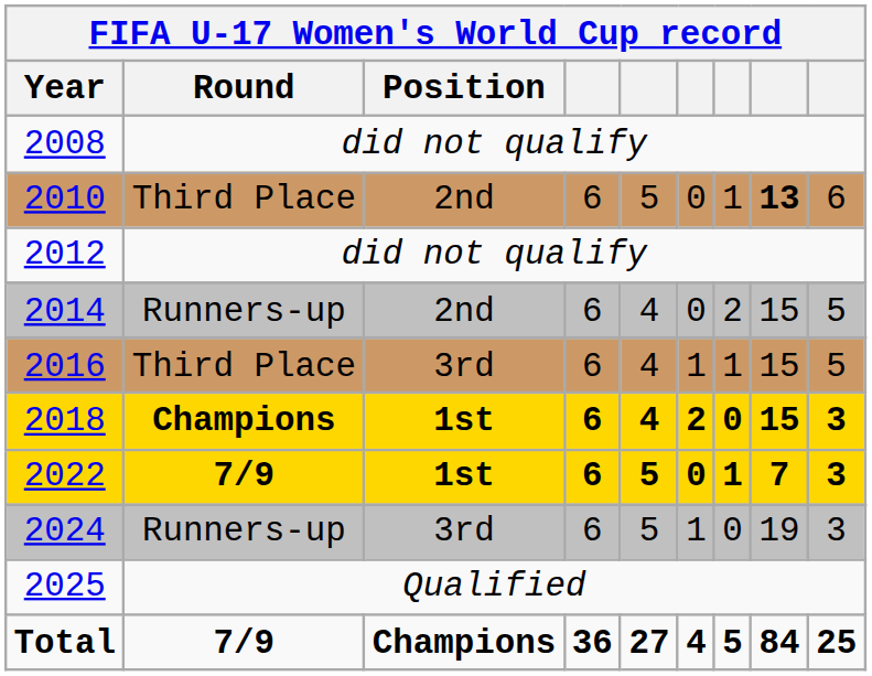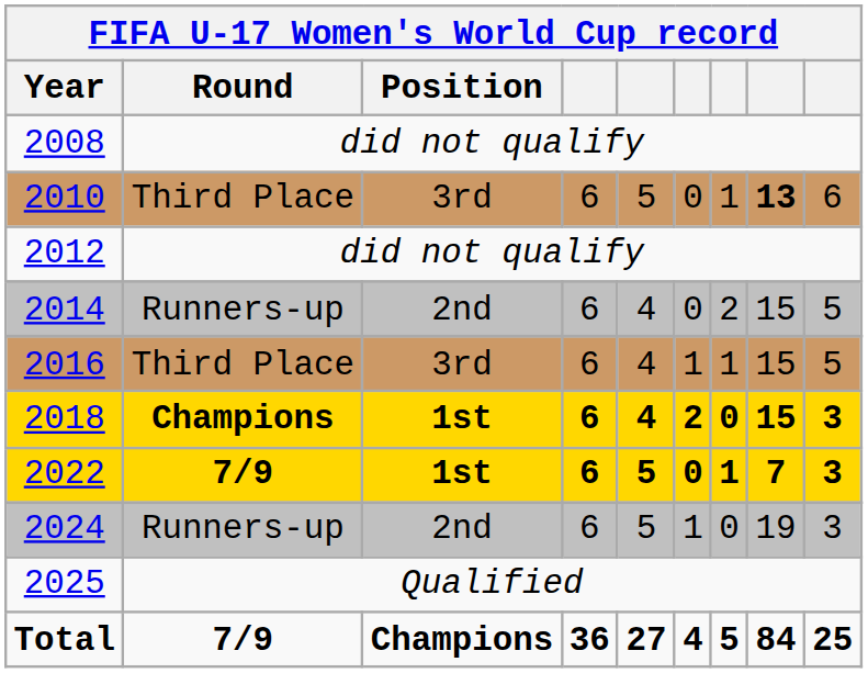2010 | Position: 2nd -> 3rd
2024 | Position: 3rd -> 2nd
